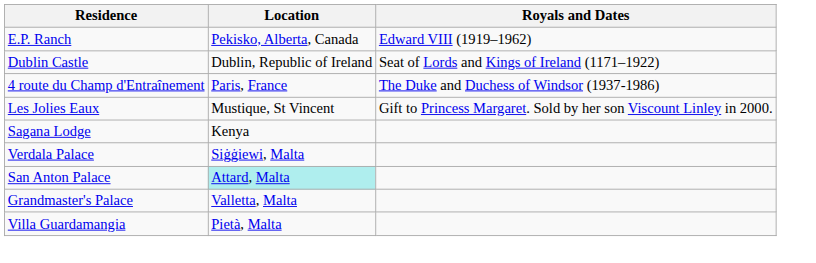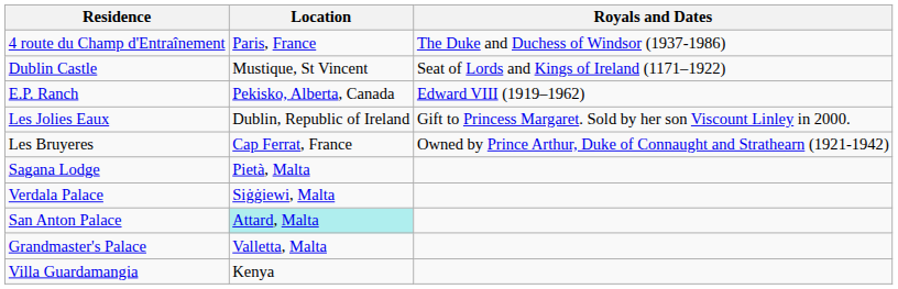rows swapped: 4 route du Champ d'Entraînement <-> E.P. Ranch
Dublin Castle | Location: Dublin, Republic of Ireland -> Mustique, St Vincent
Les Jolies Eaux | Location: Mustique, St Vincent -> Dublin, Republic of Ireland
+ row: Les Bruyeres | Cap Ferrat, France | Owned by Prince Arthur, Duke of Connaught and Strathearn (1921-1942)
Sagana Lodge | Location: Kenya -> Pietà, Malta
Villa Guardamangia | Location: Pietà, Malta -> Kenya
